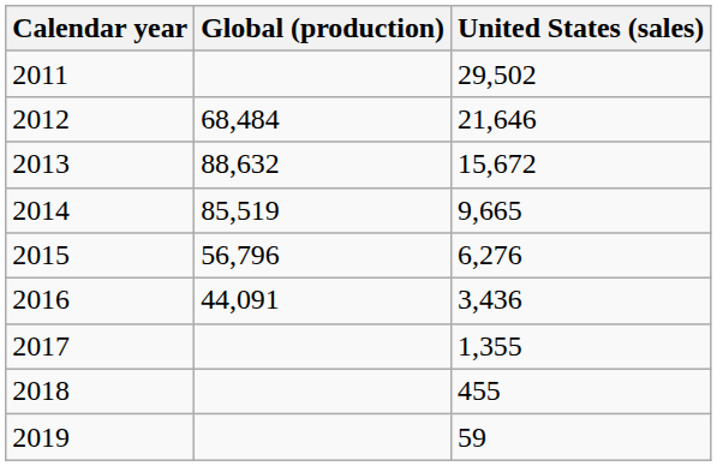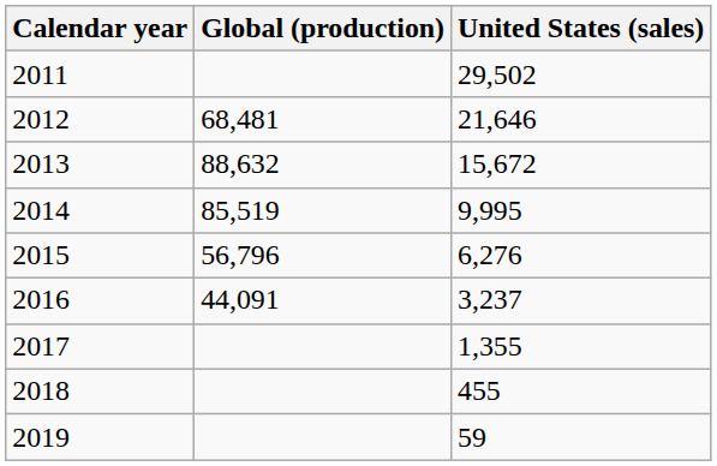2012 | Global (production): 68,484 -> 68,481
2014 | United States (sales): 9,665 -> 9,995
2016 | United States (sales): 3,436 -> 3,237
